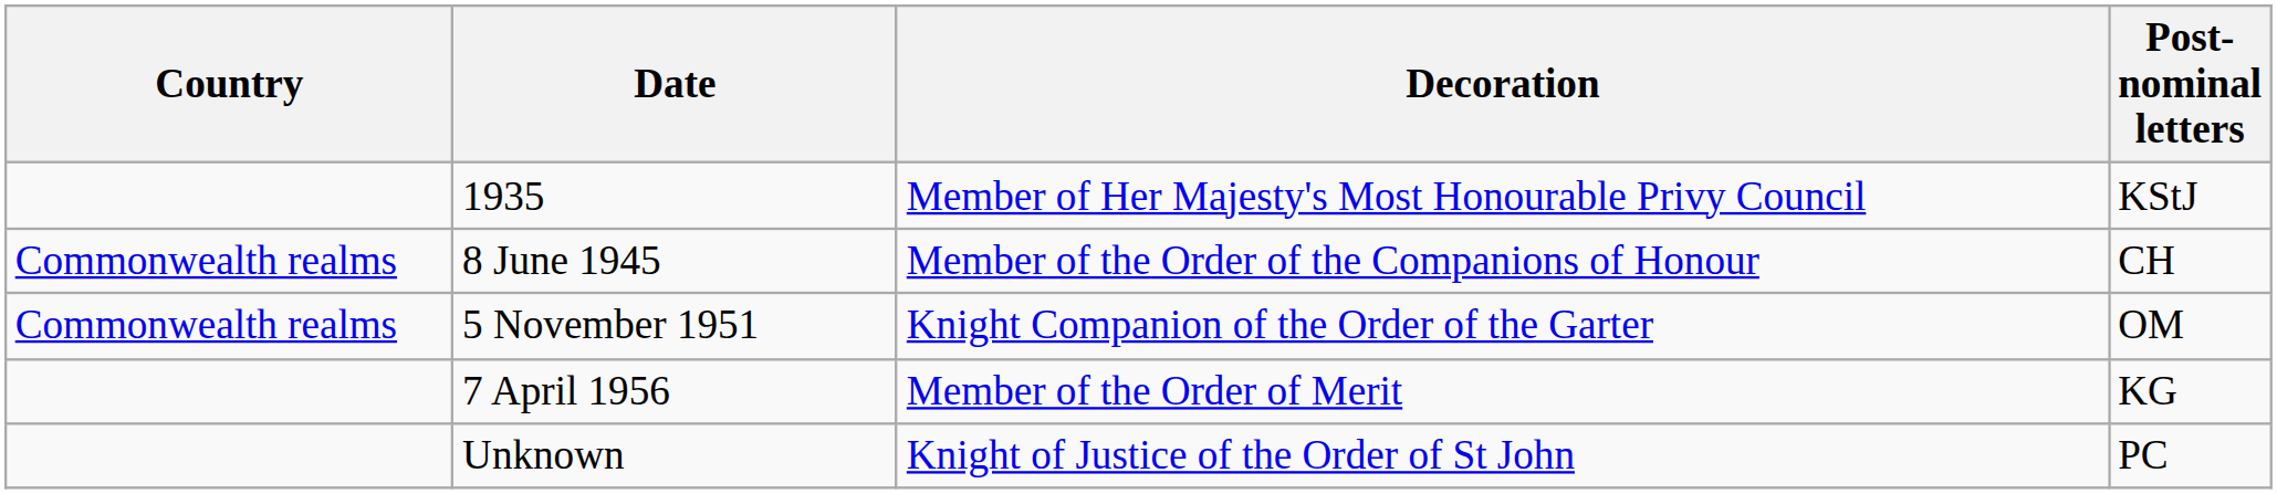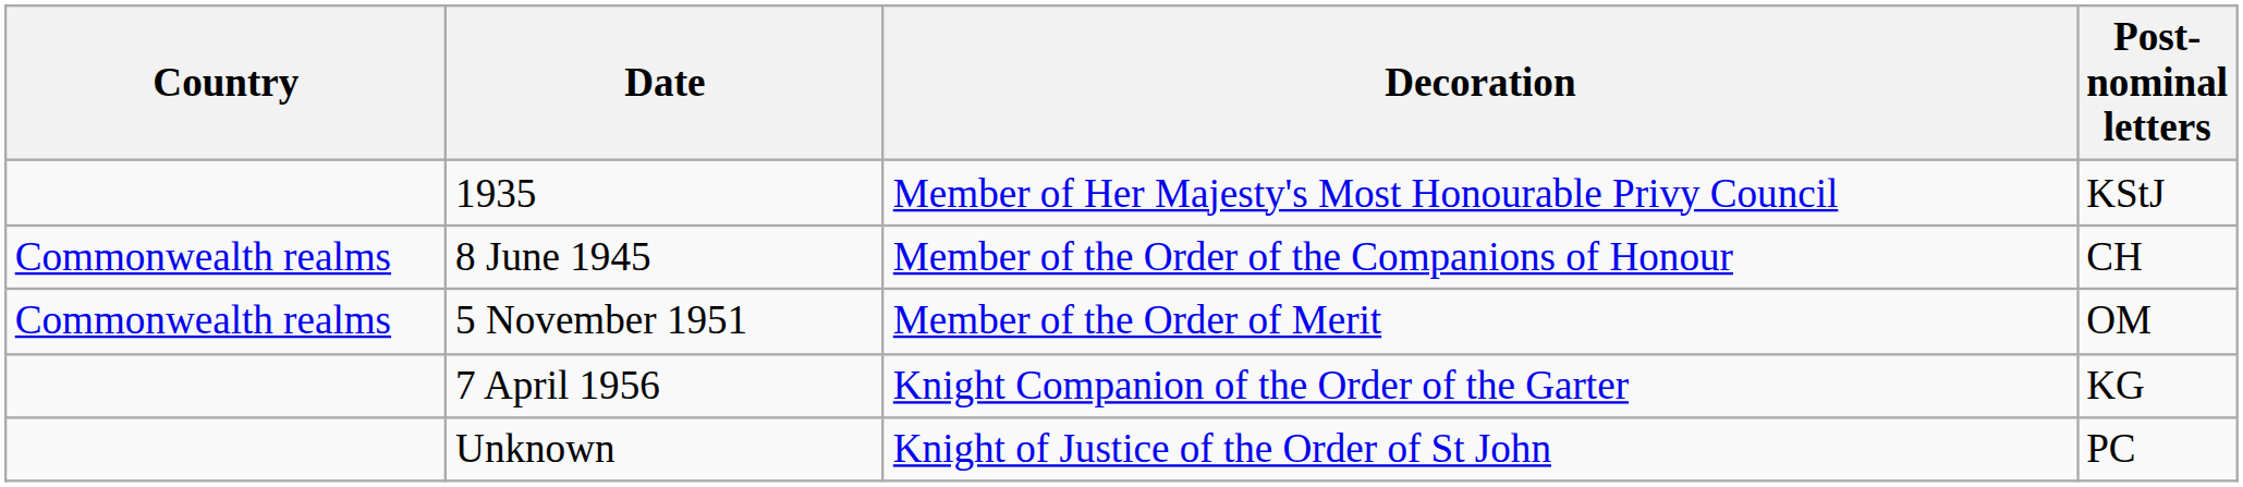5 November 1951 | Decoration: Knight Companion of the Order of the Garter -> Member of the Order of Merit
7 April 1956 | Decoration: Member of the Order of Merit -> Knight Companion of the Order of the Garter
